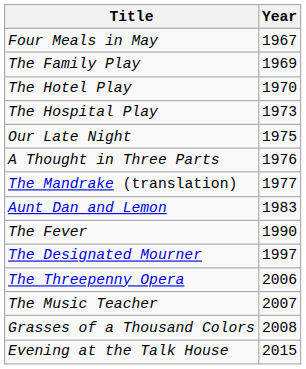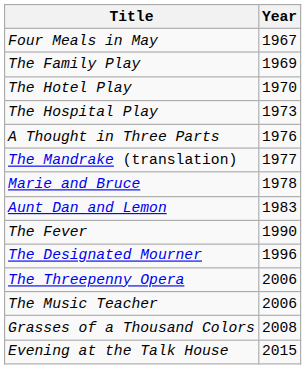- row: Our Late Night | 1975
+ row: Marie and Bruce | 1978
The Designated Mourner | Year: 1997 -> 1996
The Music Teacher | Year: 2007 -> 2006
